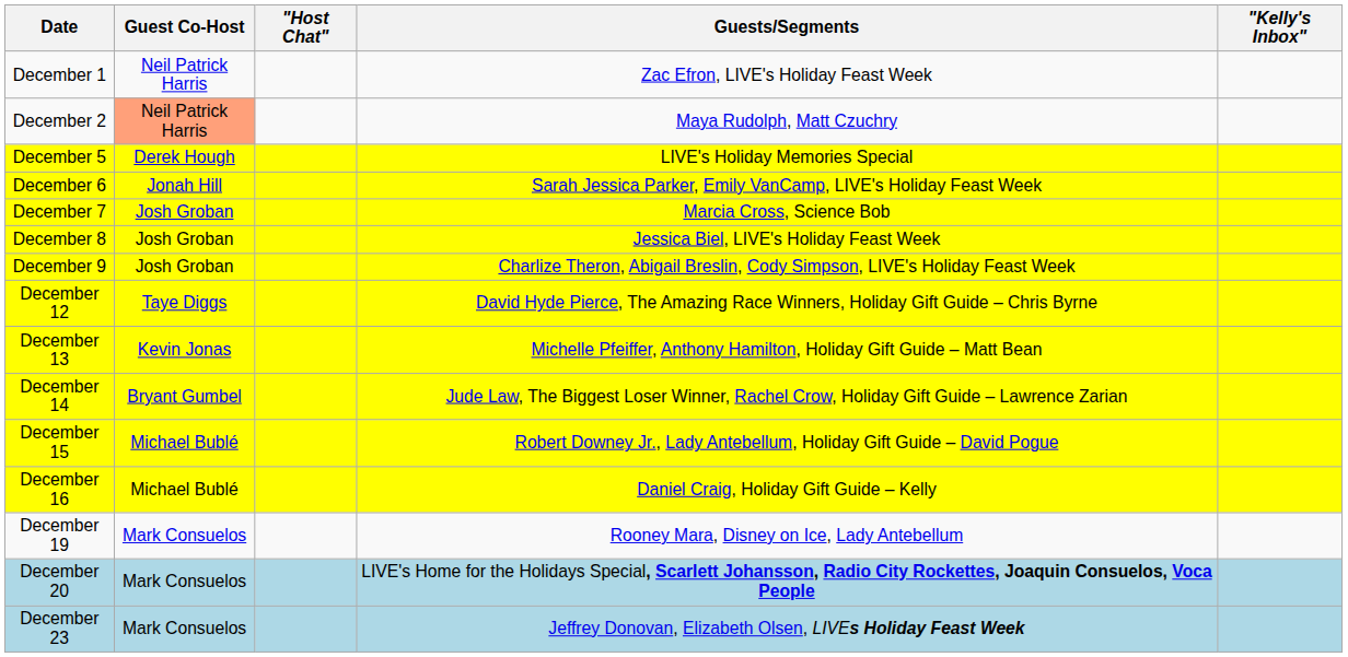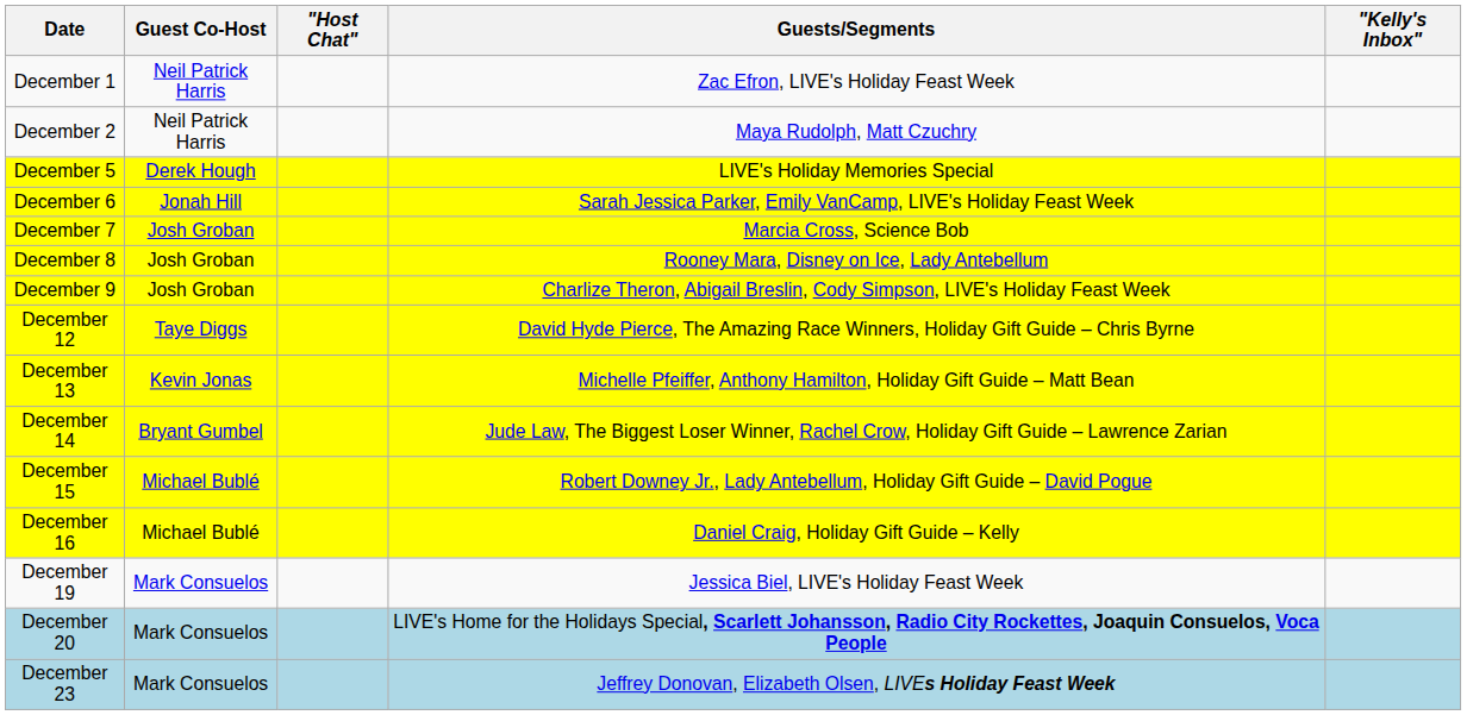December 2 | Guest Co-Host: lightsalmon background -> no background
December 8 | Guests/Segments: Jessica Biel, LIVE's Holiday Feast Week -> Rooney Mara, Disney on Ice, Lady Antebellum
December 19 | Guests/Segments: Rooney Mara, Disney on Ice, Lady Antebellum -> Jessica Biel, LIVE's Holiday Feast Week
